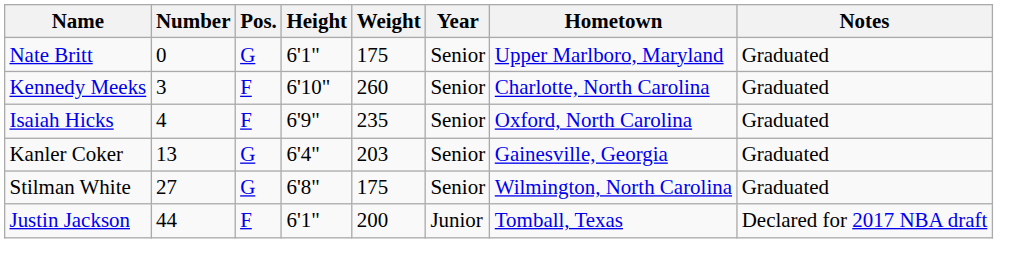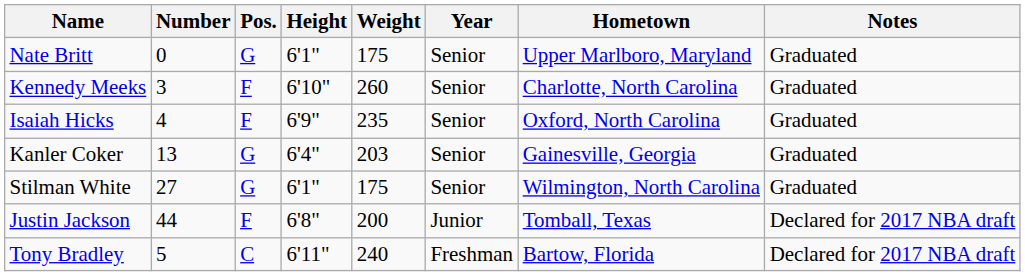Stilman White | Height: 6'8" -> 6'1"
Justin Jackson | Height: 6'1" -> 6'8"
+ row: Tony Bradley | 5 | C | 6'11" | 240 | Freshman | Bartow, Florida | Declared for 2017 NBA draft
